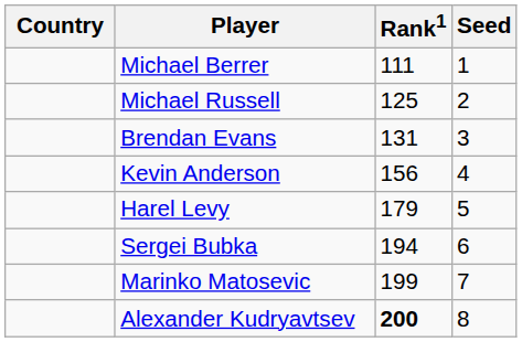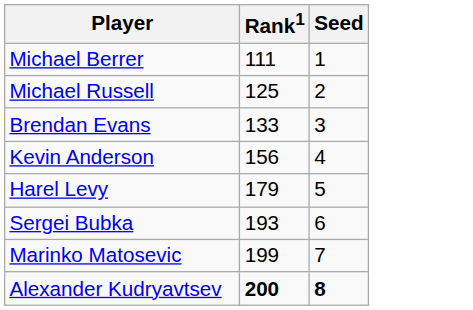- column: Country
Brendan Evans | Rank1: 131 -> 133
Sergei Bubka | Rank1: 194 -> 193
Alexander Kudryavtsev | Seed: normal -> bold
